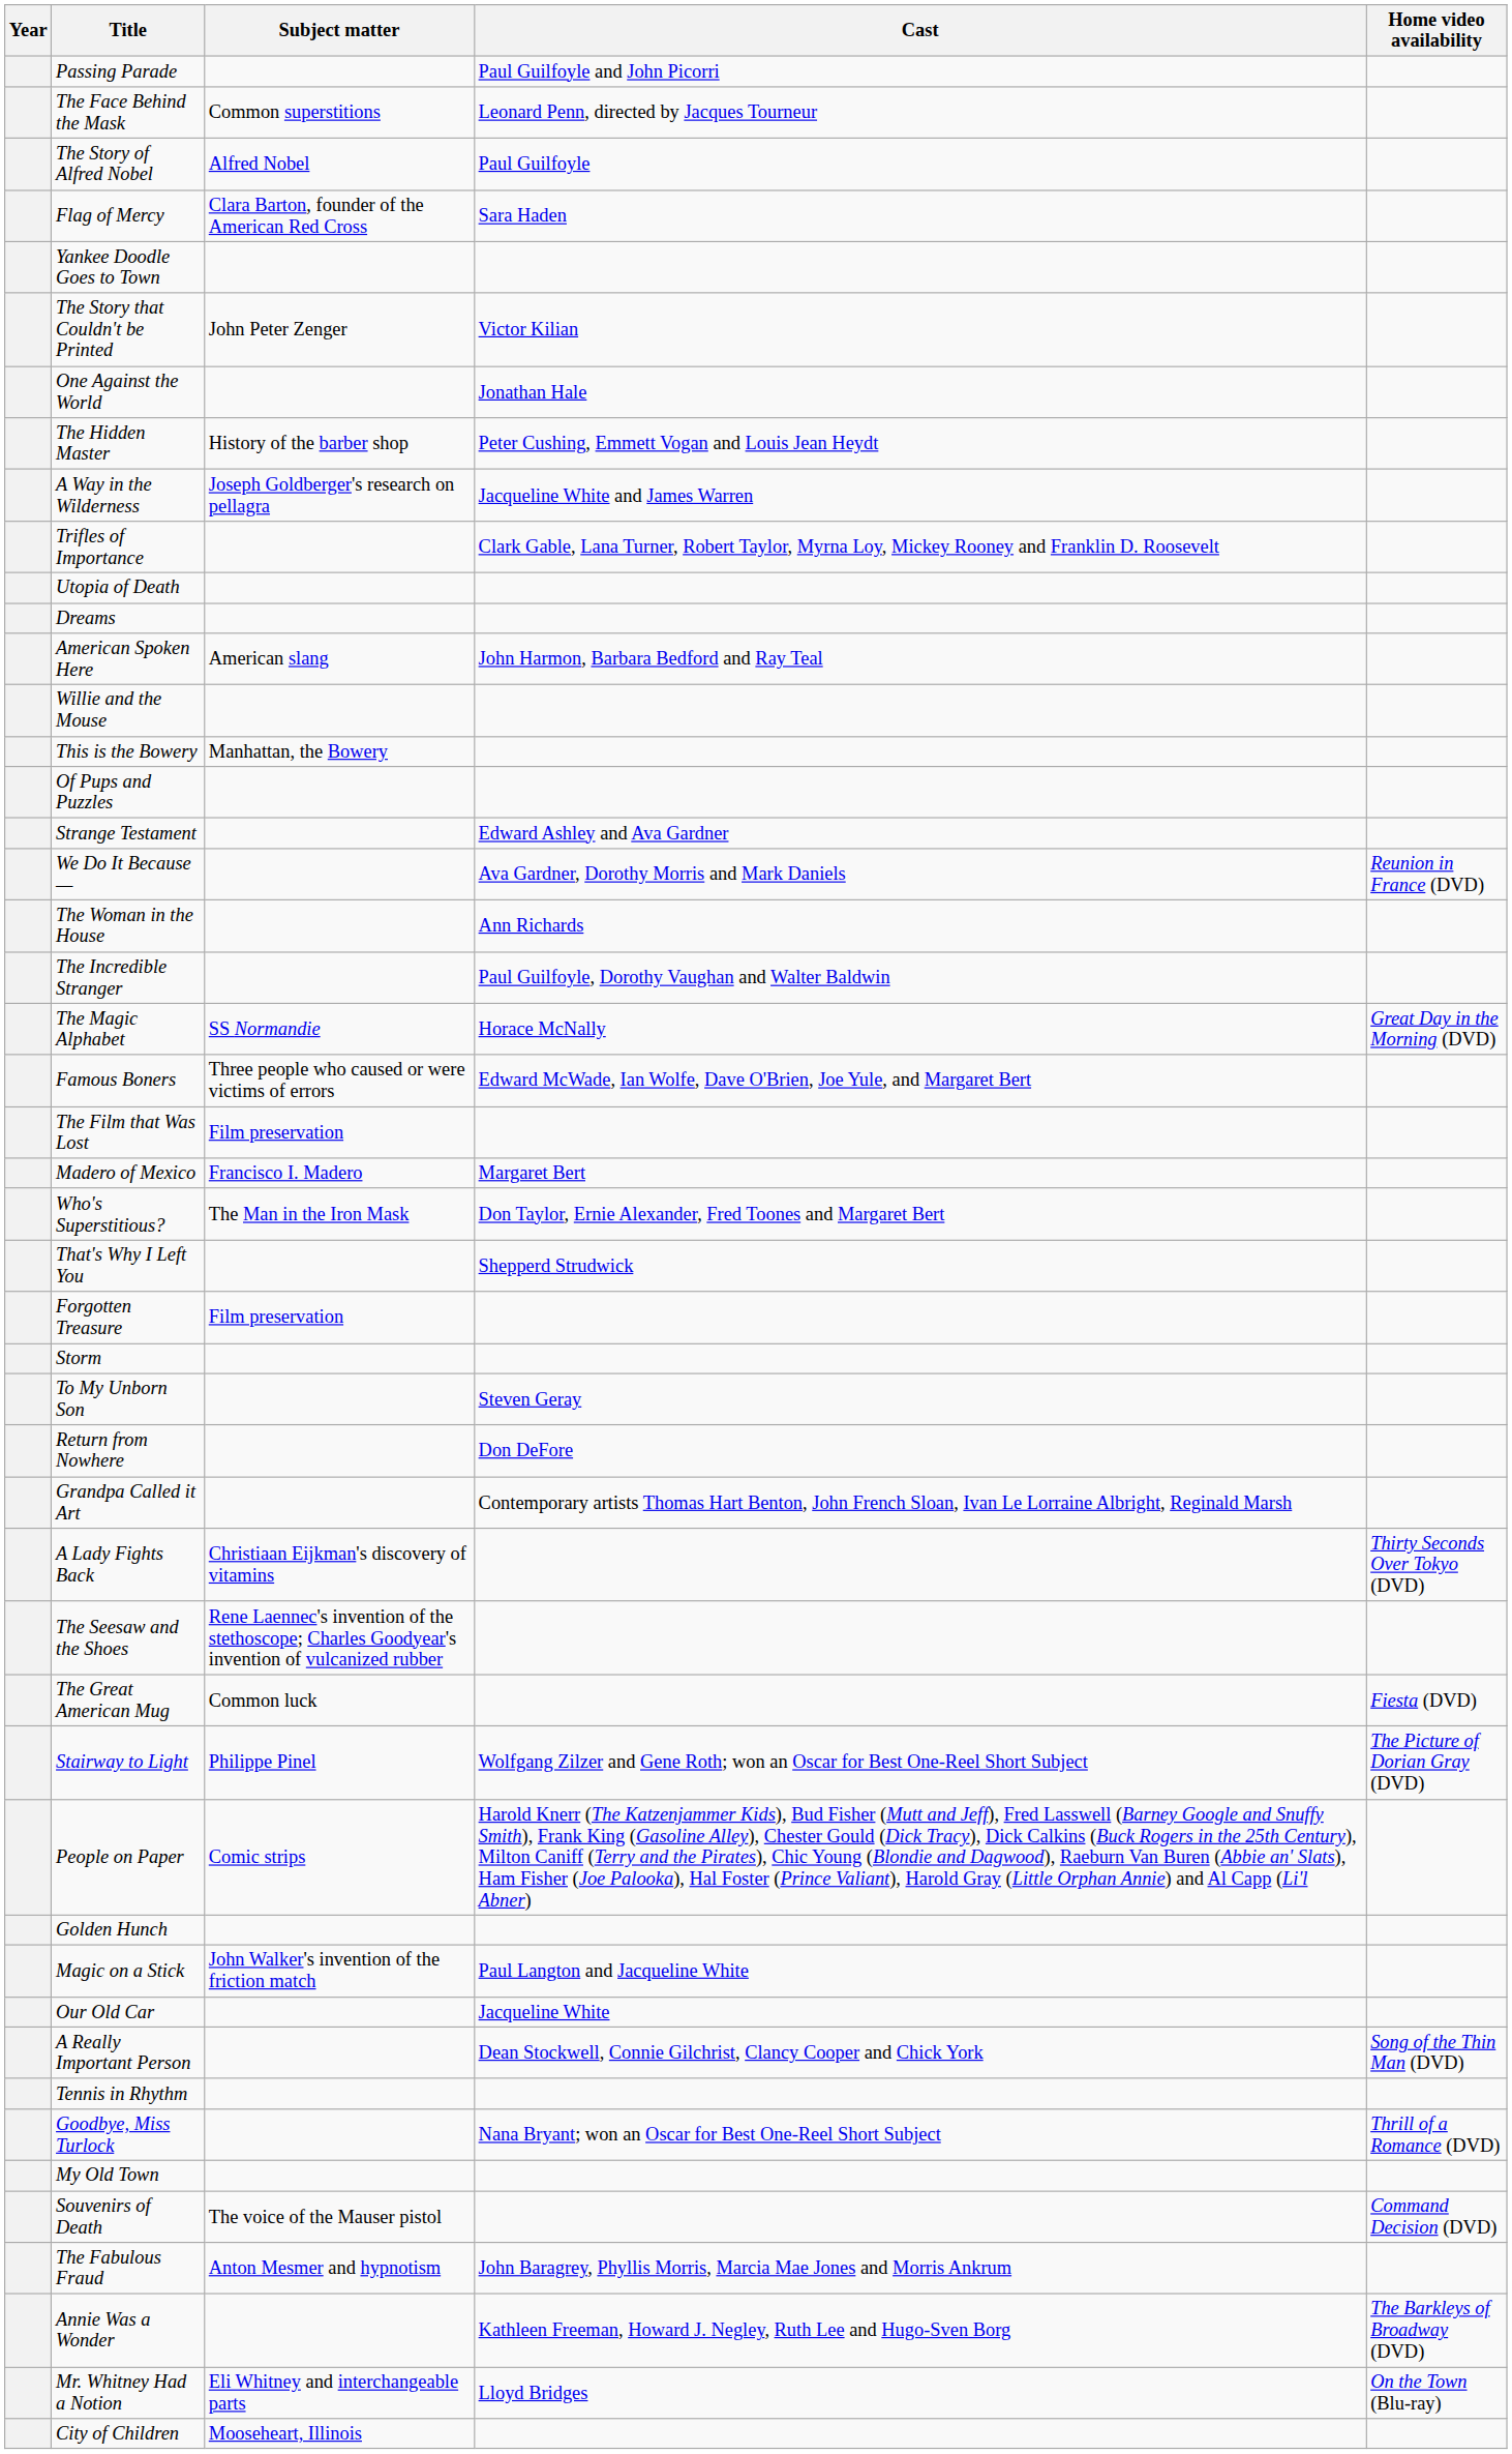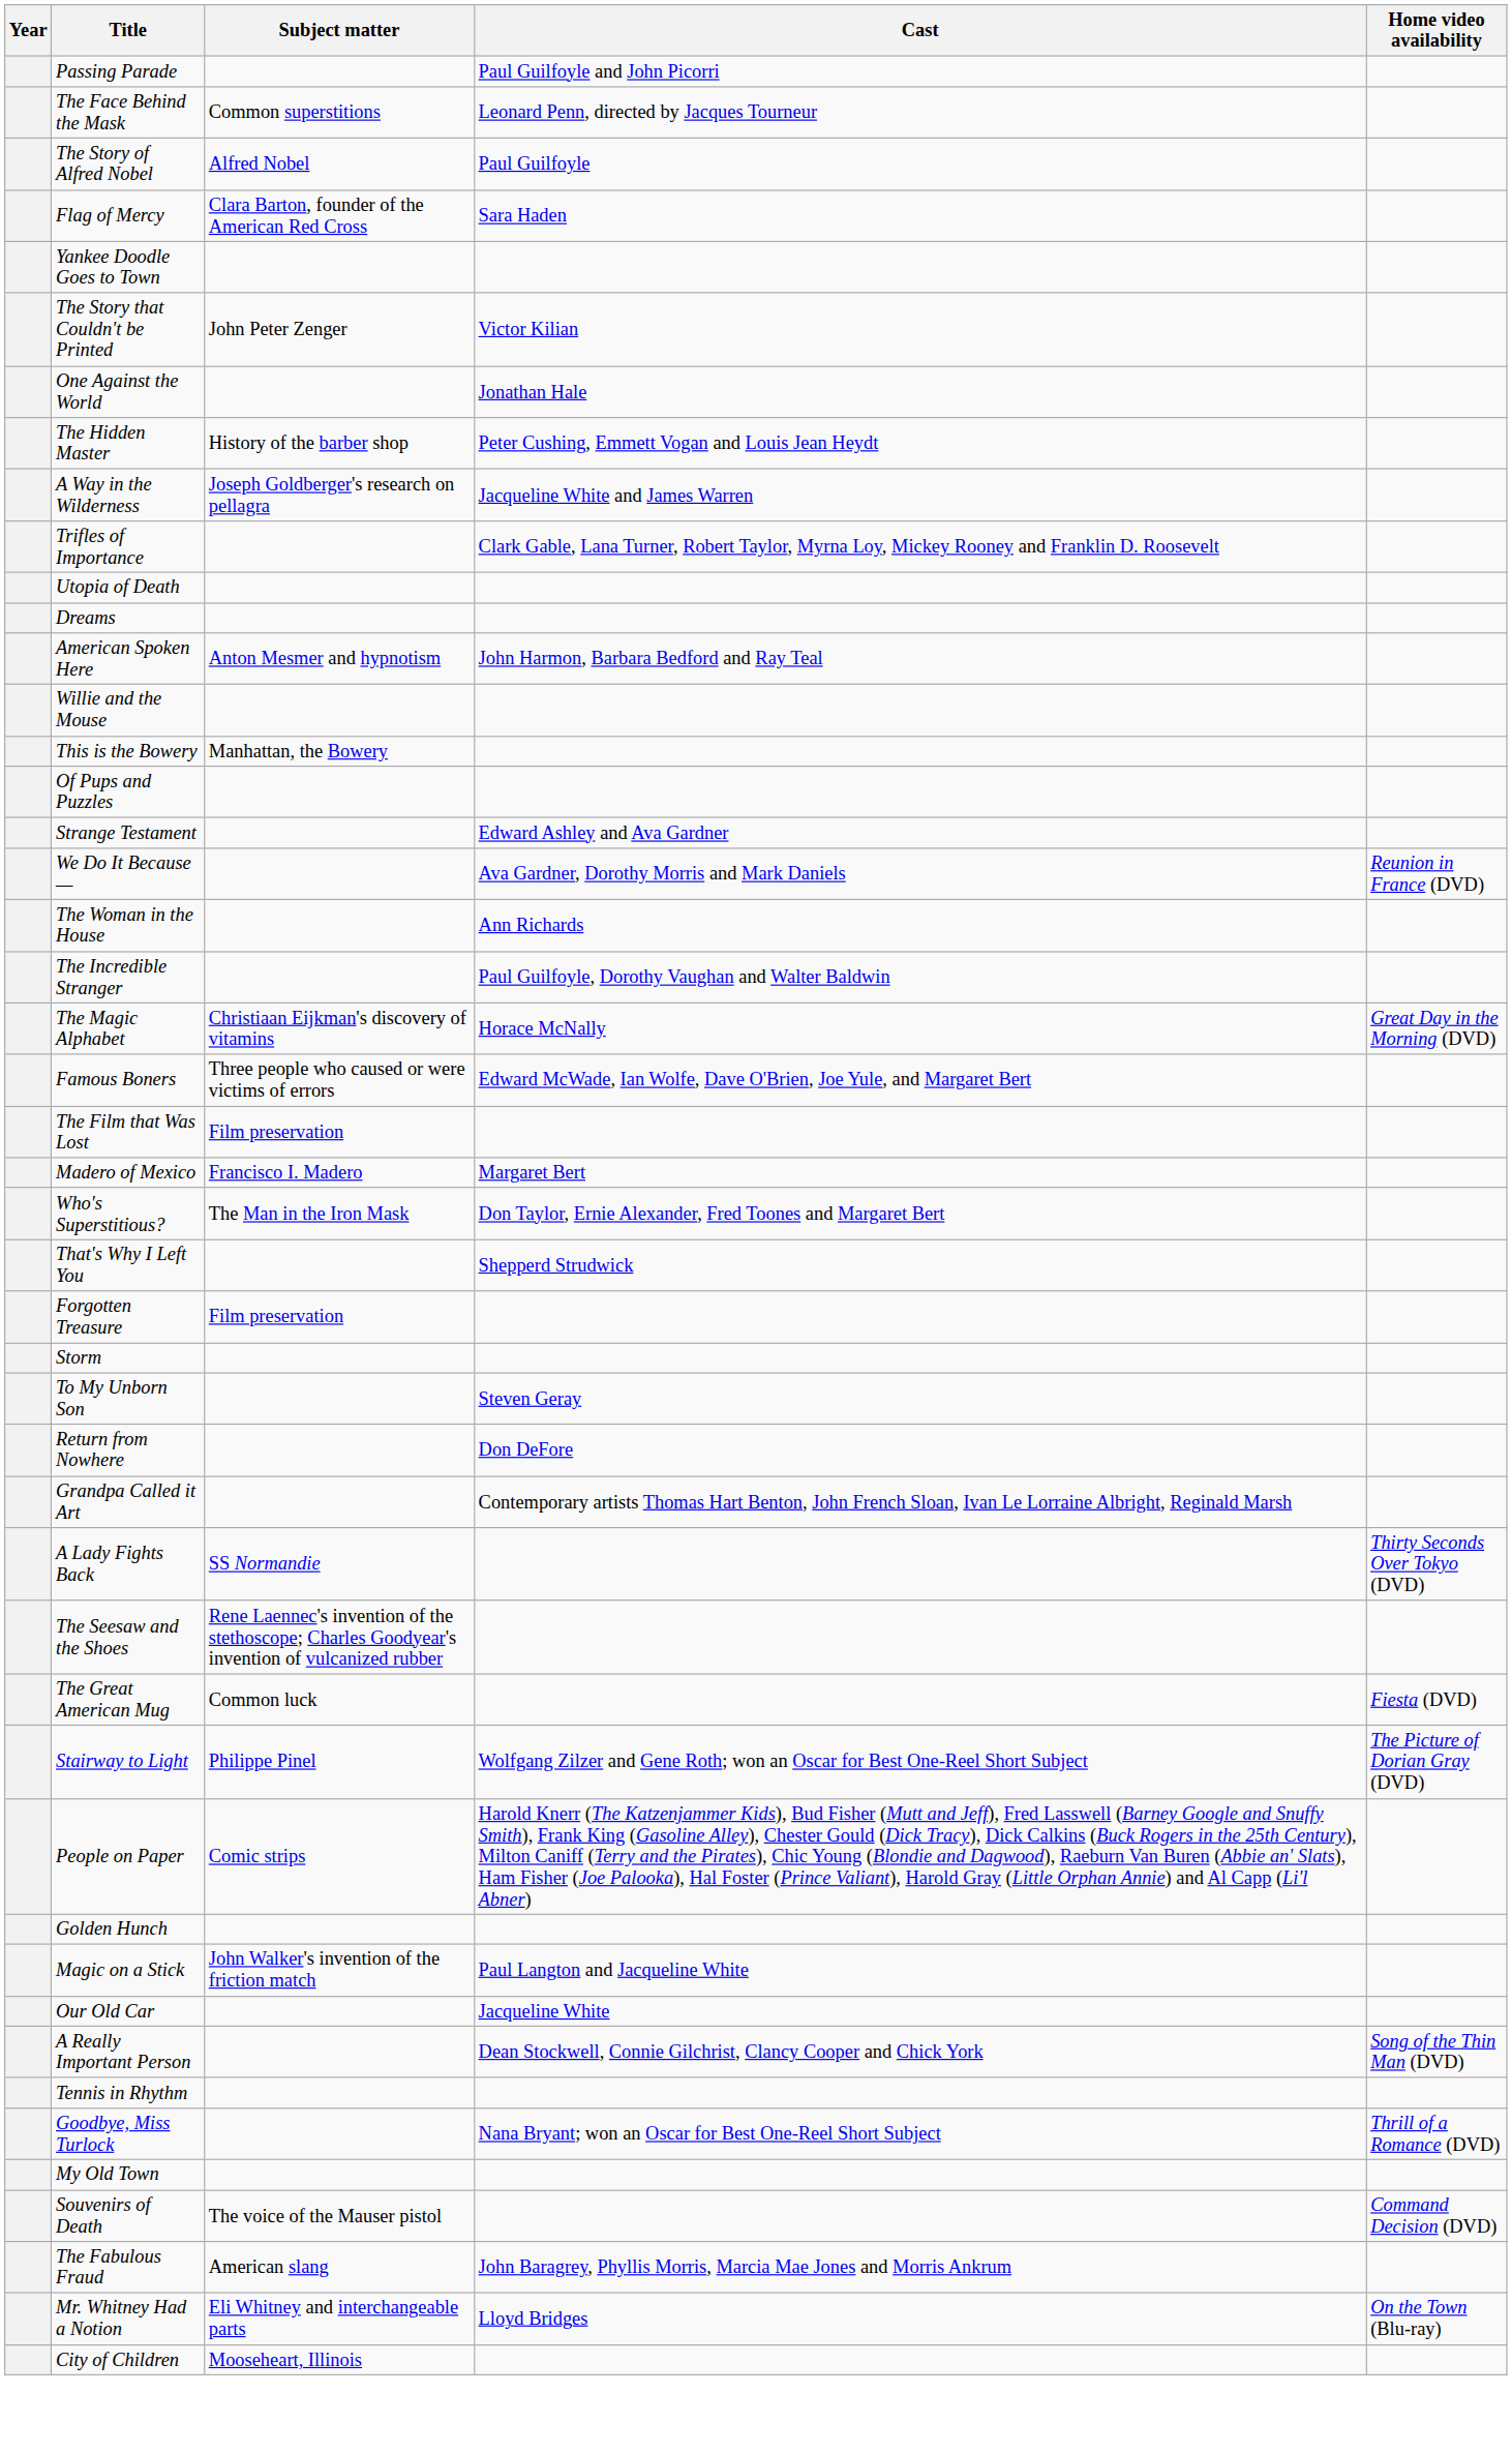American Spoken Here | Subject matter: American slang -> Anton Mesmer and hypnotism
The Magic Alphabet | Subject matter: SS Normandie -> Christiaan Eijkman's discovery of vitamins
A Lady Fights Back | Subject matter: Christiaan Eijkman's discovery of vitamins -> SS Normandie
The Fabulous Fraud | Subject matter: Anton Mesmer and hypnotism -> American slang
- row: Annie Was a Wonder | Kathleen Freeman, Howard J. Negley, Ruth Lee and Hugo-Sven Borg | The Barkleys of Broadway (DVD)
